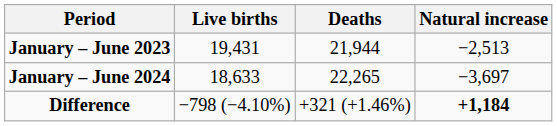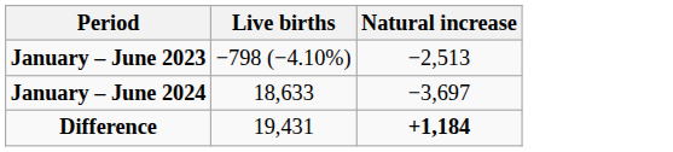- column: Deaths | 21,944 | 22,265 | +321 (+1.46%)
January – June 2023 | Live births: 19,431 -> −798 (−4.10%)
Difference | Live births: −798 (−4.10%) -> 19,431
